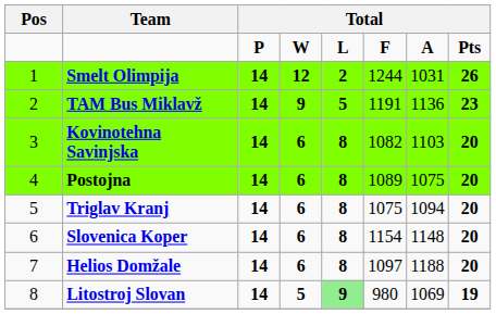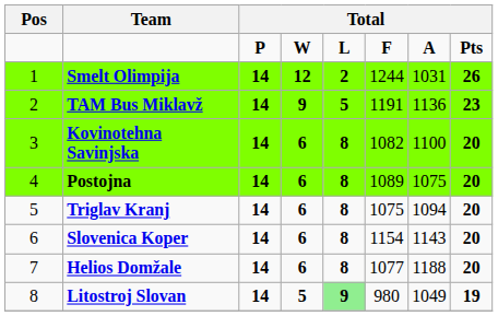Kovinotehna Savinjska | column 7: 1103 -> 1100
Slovenica Koper | column 7: 1148 -> 1143
Helios Domžale | column 6: 1097 -> 1077
Litostroj Slovan | column 7: 1069 -> 1049
